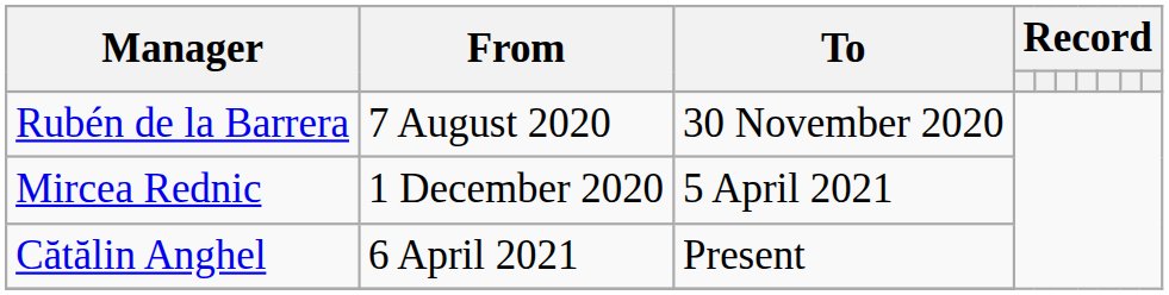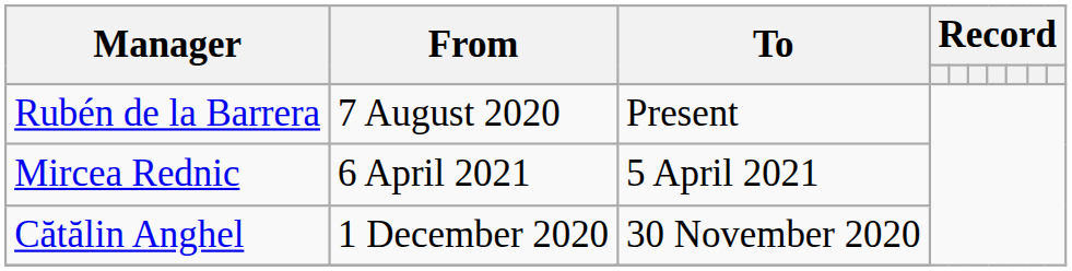Rubén de la Barrera | To: 30 November 2020 -> Present
Mircea Rednic | From: 1 December 2020 -> 6 April 2021
Cătălin Anghel | From: 6 April 2021 -> 1 December 2020
Cătălin Anghel | To: Present -> 30 November 2020
